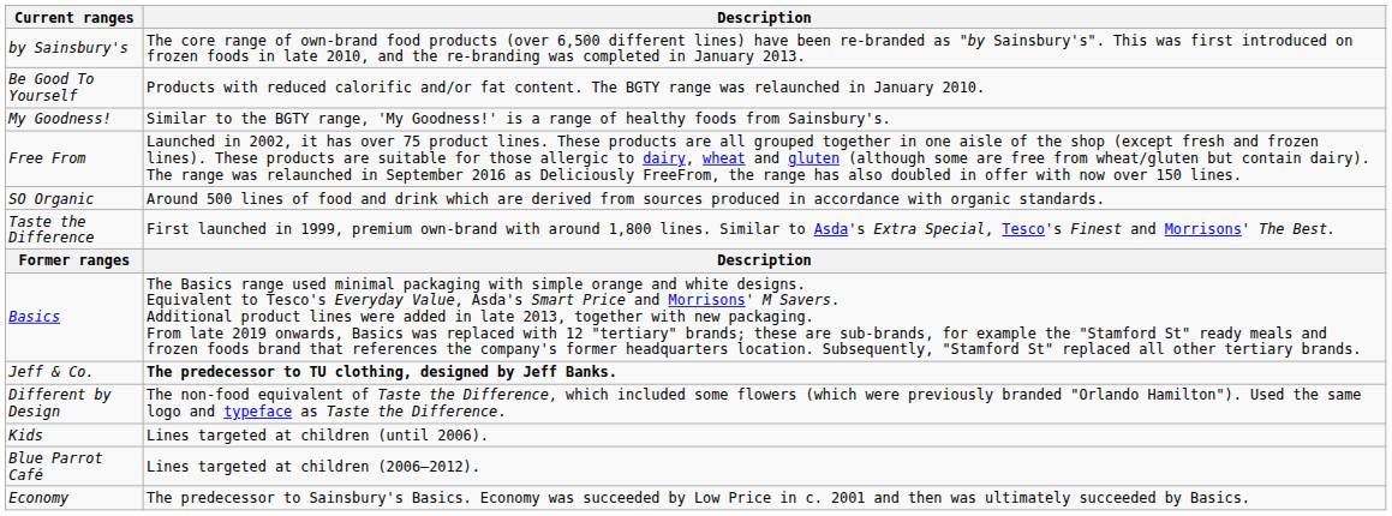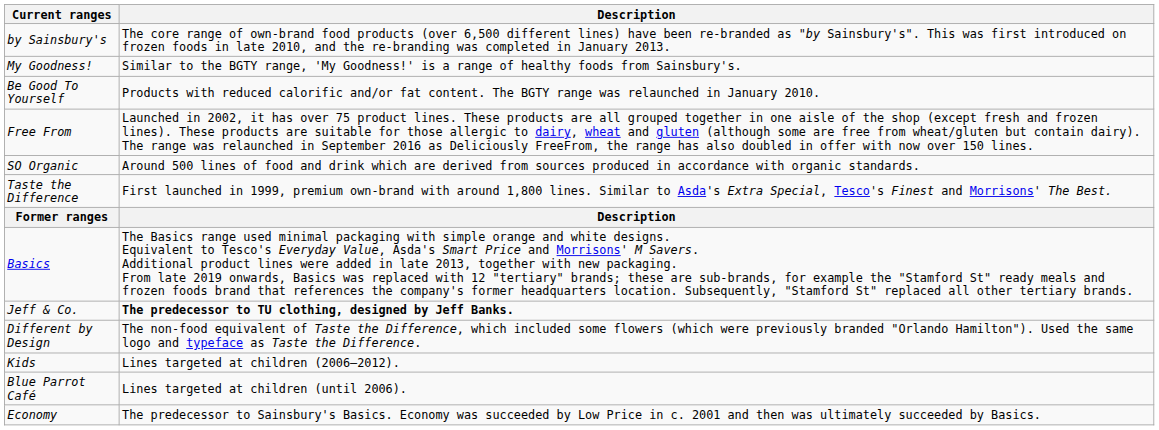rows swapped: Be Good To Yourself <-> My Goodness!
Kids | Description: Lines targeted at children (until 2006). -> Lines targeted at children (2006–2012).
Blue Parrot Café | Description: Lines targeted at children (2006–2012). -> Lines targeted at children (until 2006).
